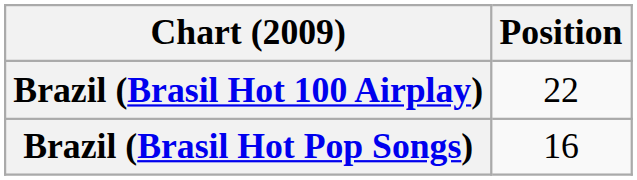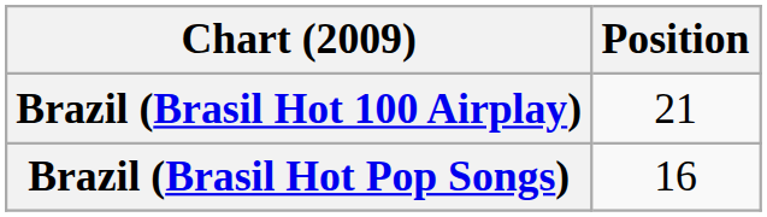Brazil (Brasil Hot 100 Airplay) | Position: 22 -> 21
